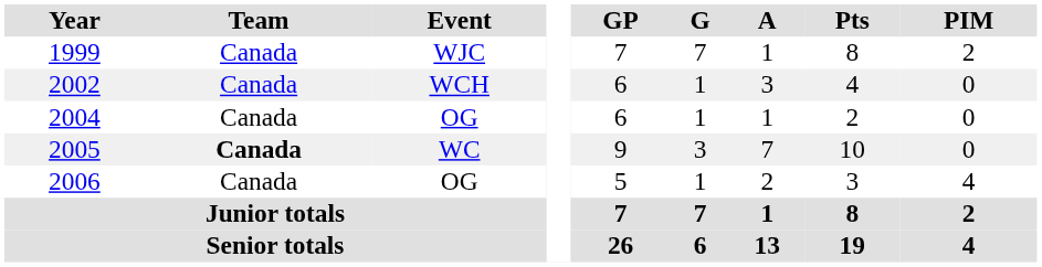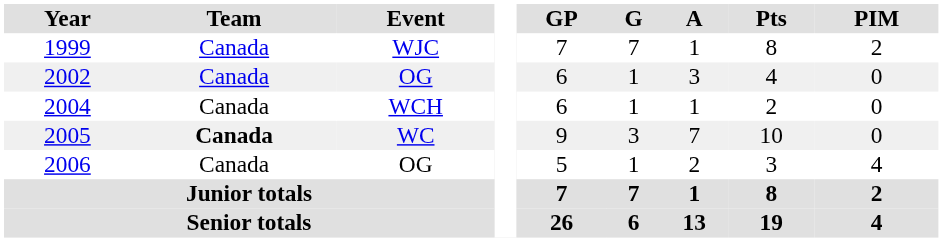2002 | Event: WCH -> OG
2004 | Event: OG -> WCH
